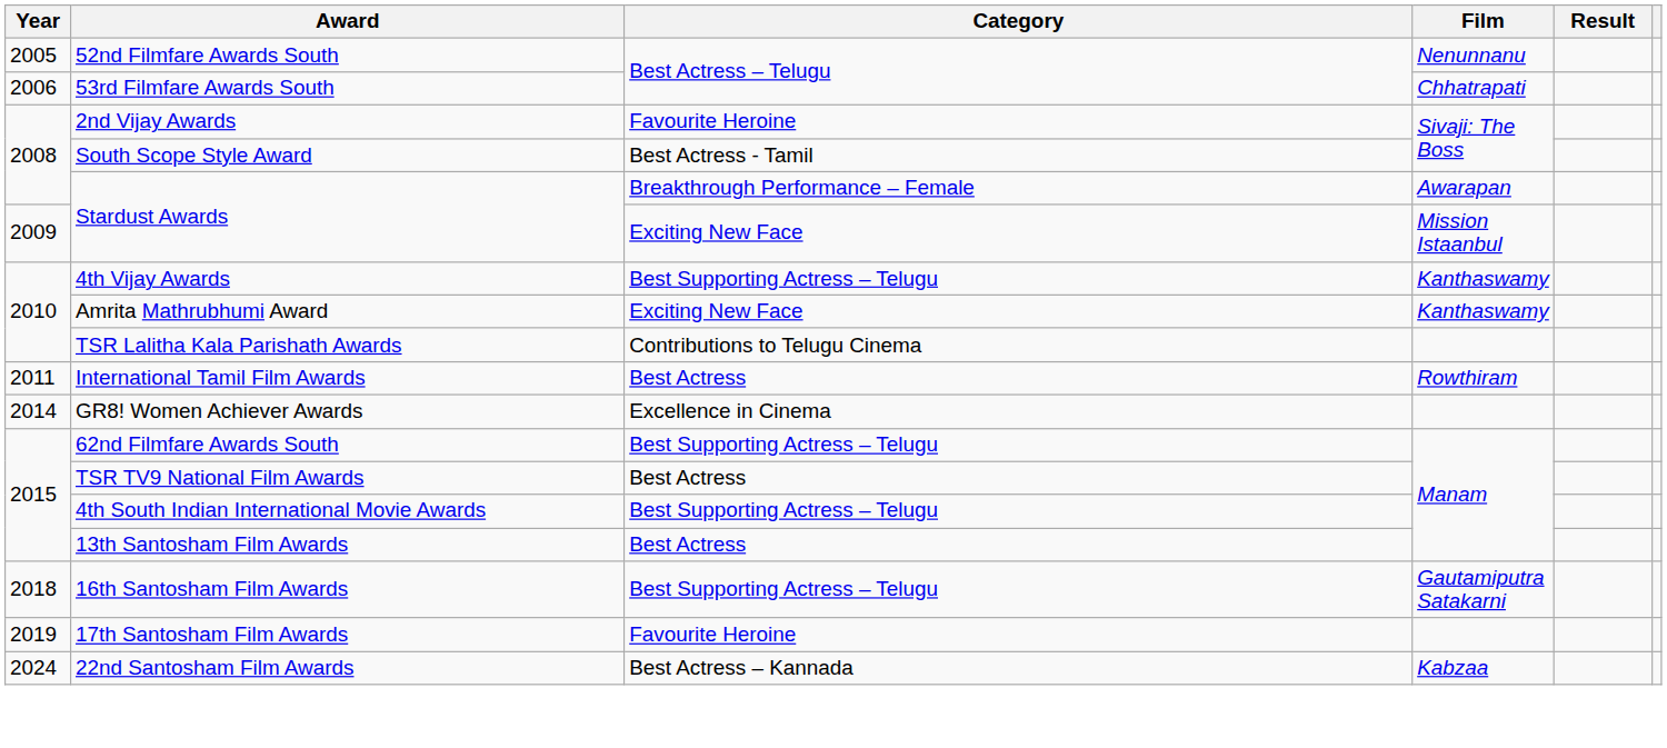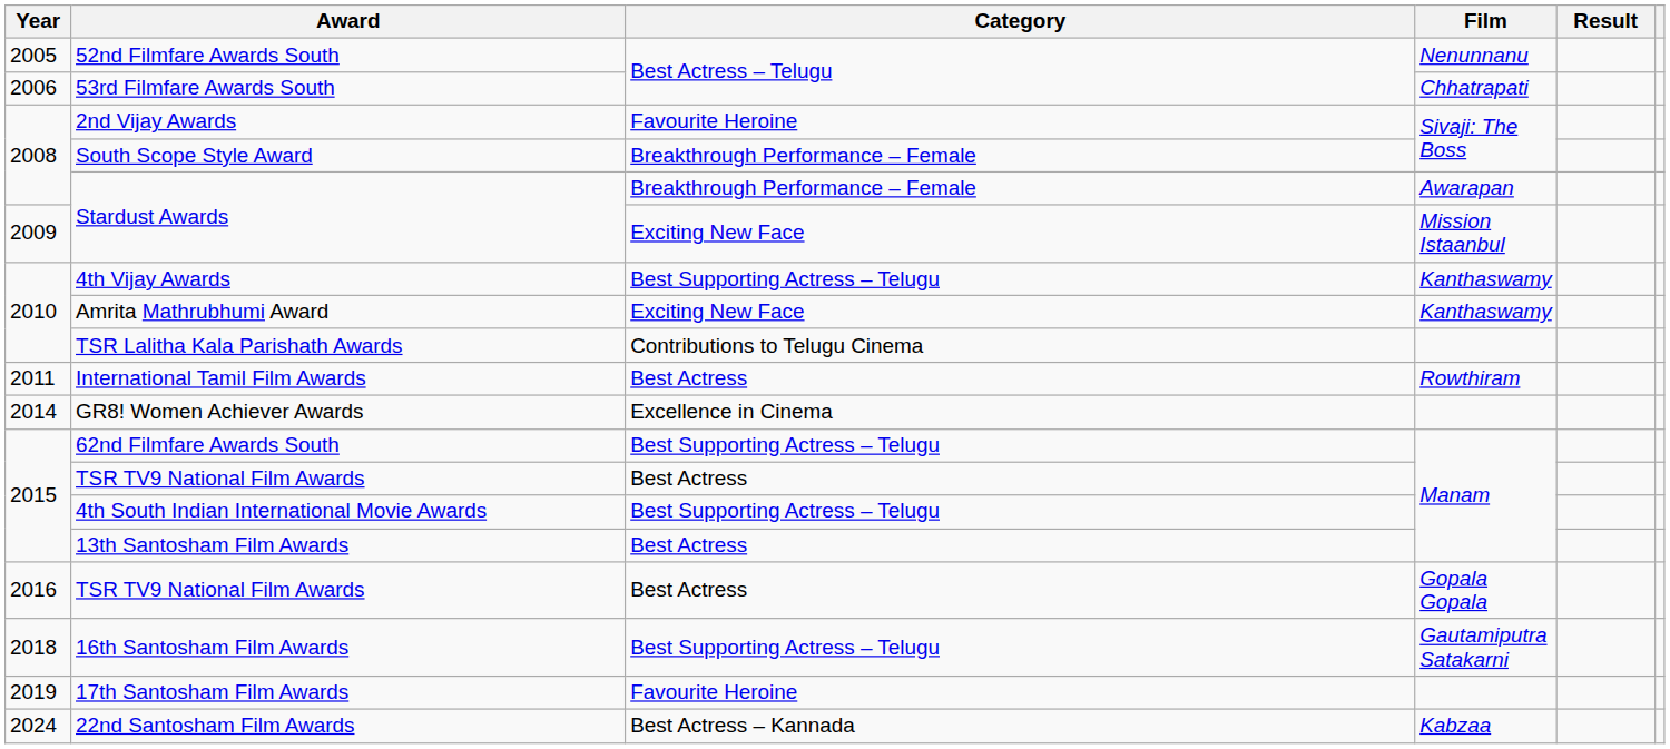South Scope Style Award | Category: Best Actress - Tamil -> Breakthrough Performance – Female
+ row: 2016 | TSR TV9 National Film Awards | Best Actress | Gopala Gopala
